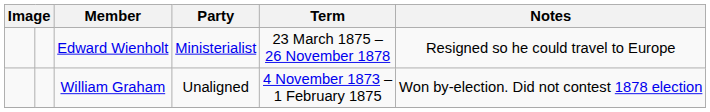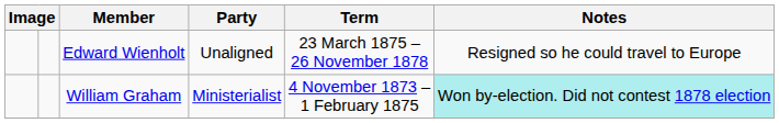Edward Wienholt | Party: Ministerialist -> Unaligned
William Graham | Party: Unaligned -> Ministerialist
William Graham | Notes: no background -> paleturquoise background
